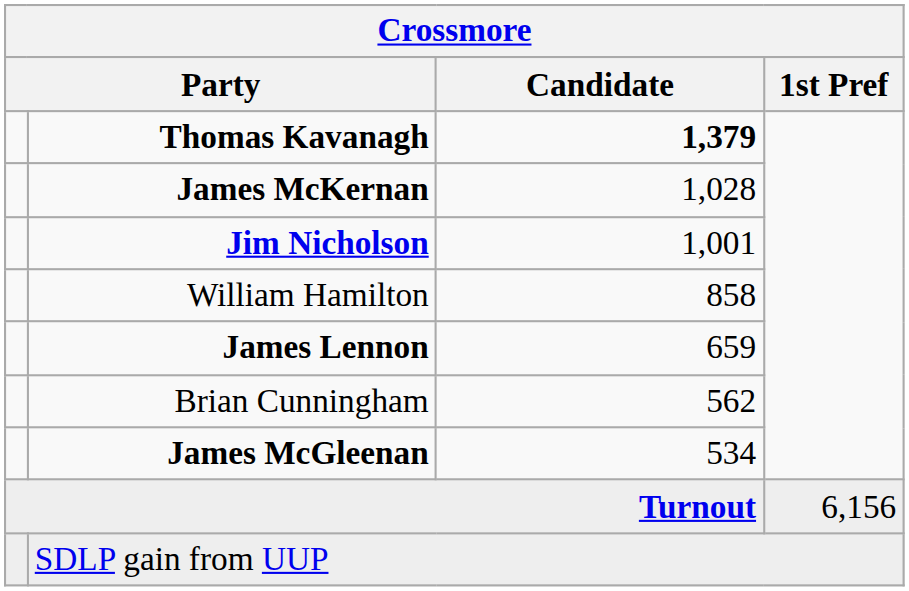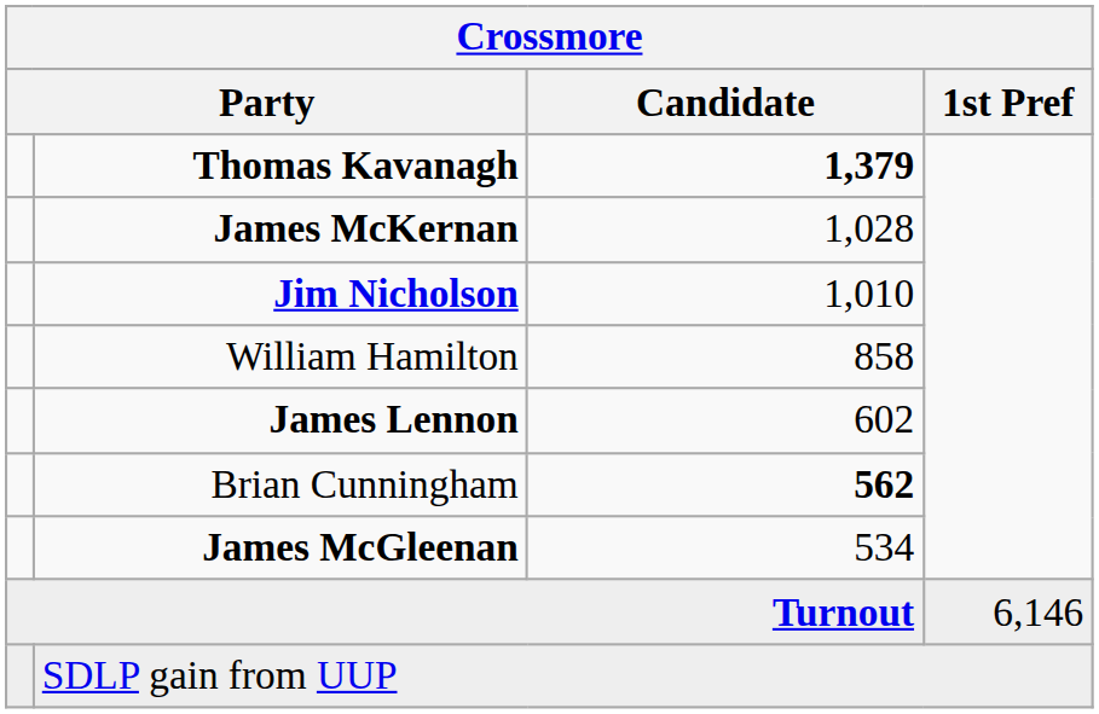Jim Nicholson | Candidate: 1,001 -> 1,010
James Lennon | Candidate: 659 -> 602
Brian Cunningham | Candidate: normal -> bold
Turnout | 1st Pref: 6,156 -> 6,146
